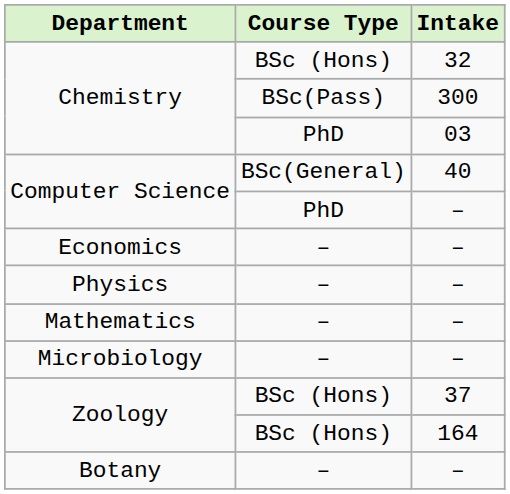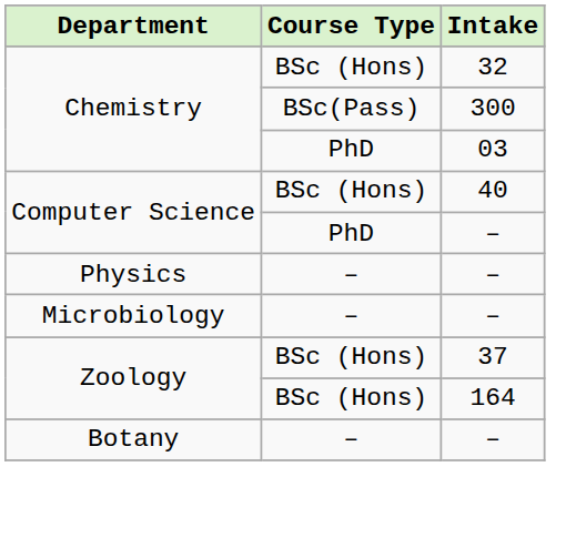Computer Science / 40 | Course Type: BSc(General) -> BSc (Hons)
- row: Economics | – | –
- row: Mathematics | – | –
